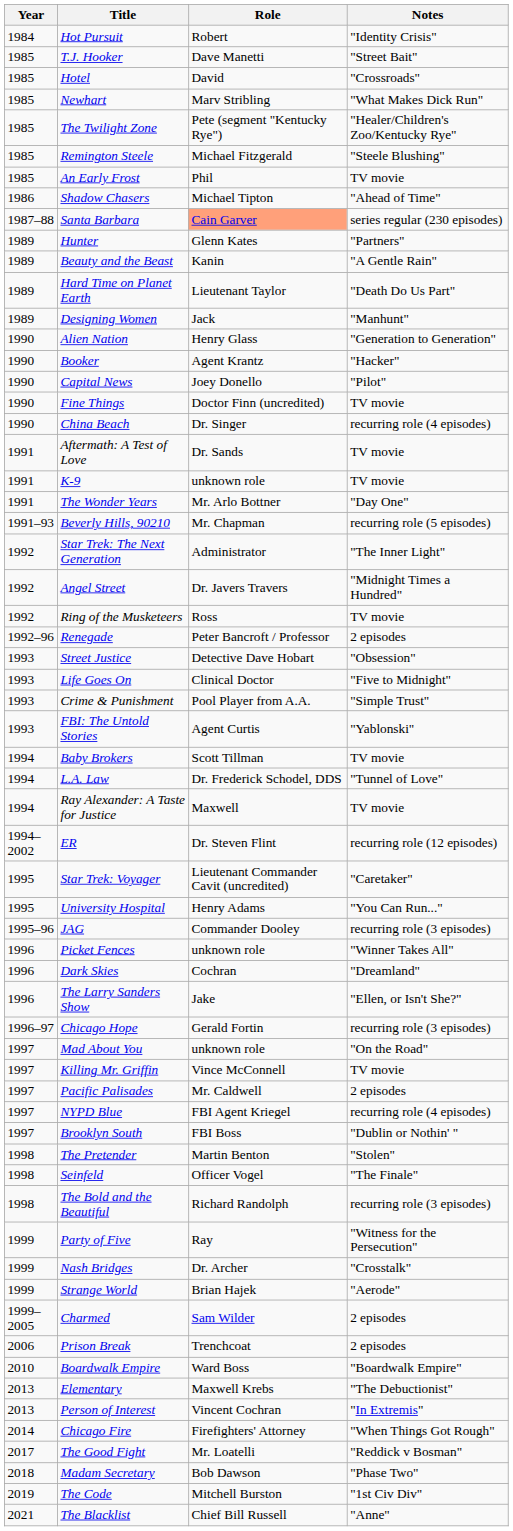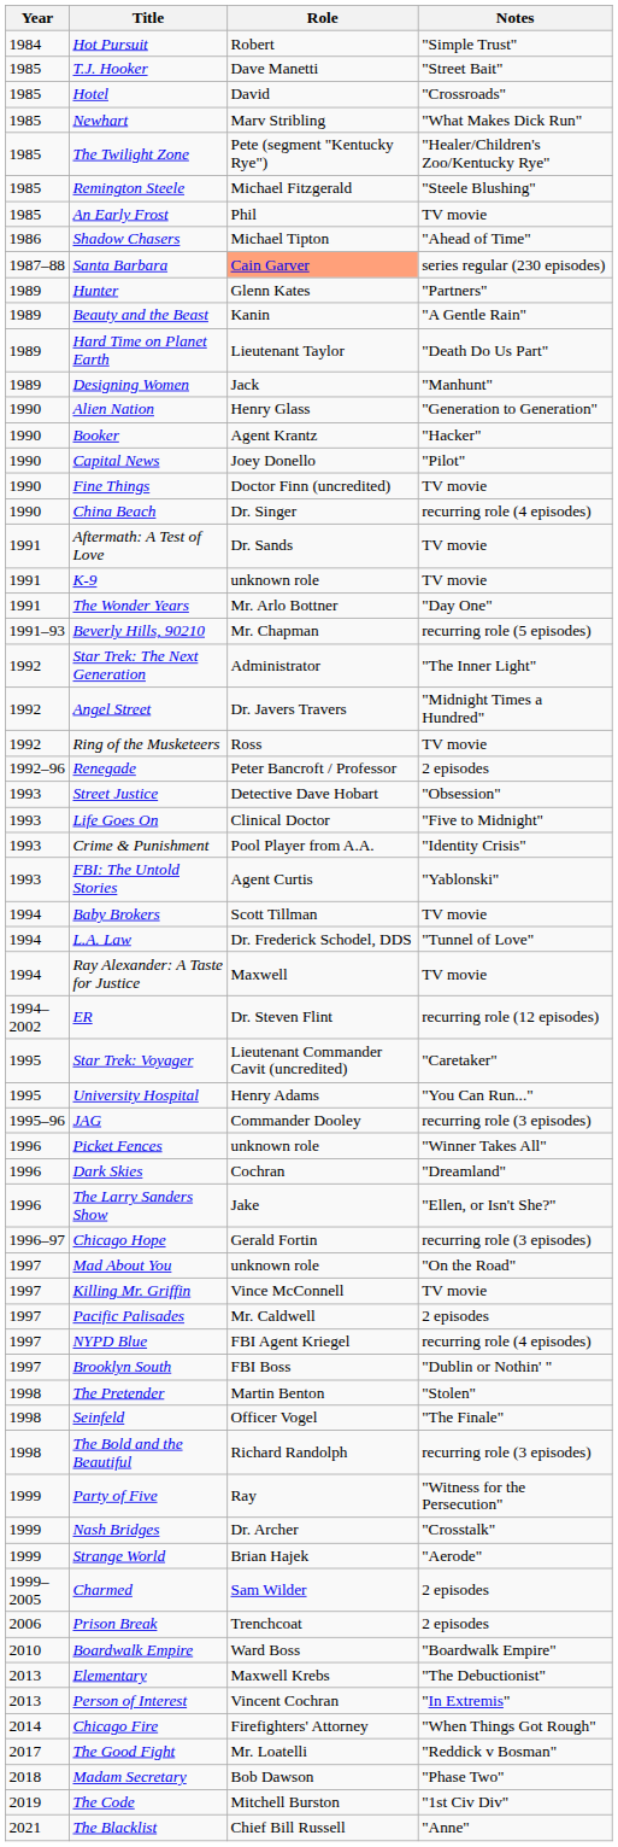Hot Pursuit | Notes: "Identity Crisis" -> "Simple Trust"
Crime & Punishment | Notes: "Simple Trust" -> "Identity Crisis"
